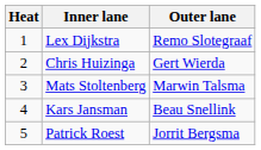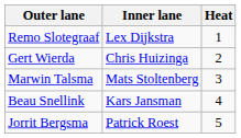columns swapped: Heat <-> Outer lane
